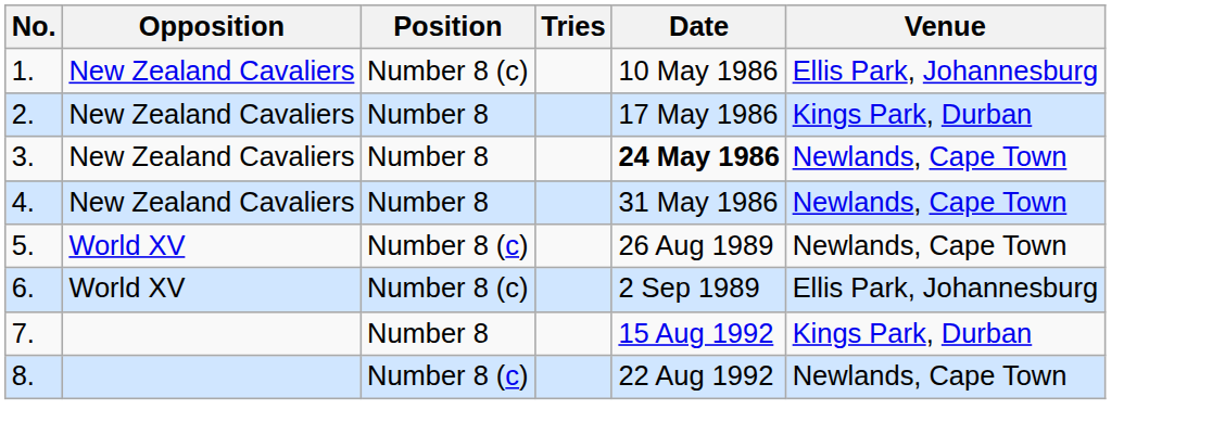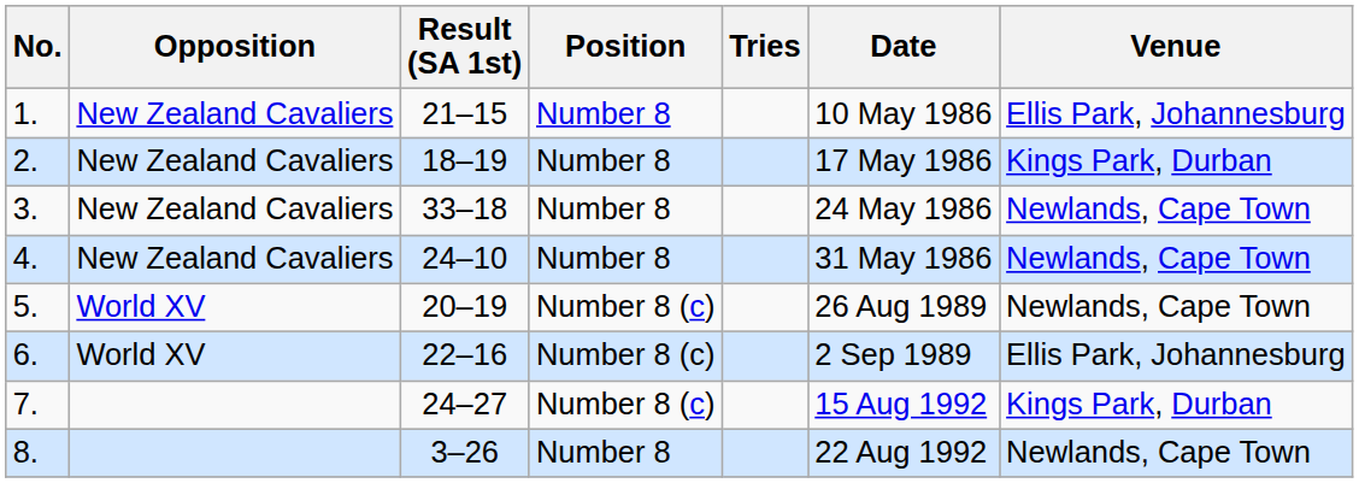+ column: Result (SA 1st) | 21–15 | 18–19 | 33–18 | 24–10 | 20–19 | 22–16 | 24–27 | 3–26
1. | Position: Number 8 (c) -> Number 8
3. | Date: bold -> normal
7. | Position: Number 8 -> Number 8 (c)
8. | Position: Number 8 (c) -> Number 8
